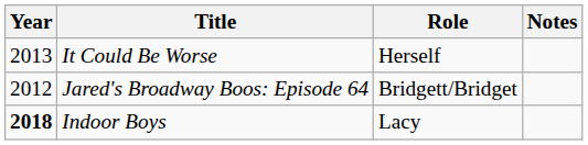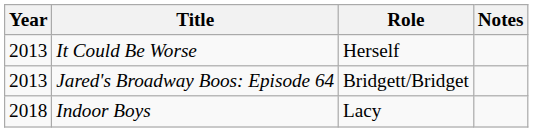Jared's Broadway Boos: Episode 64 | Year: 2012 -> 2013
Indoor Boys | Year: bold -> normal
